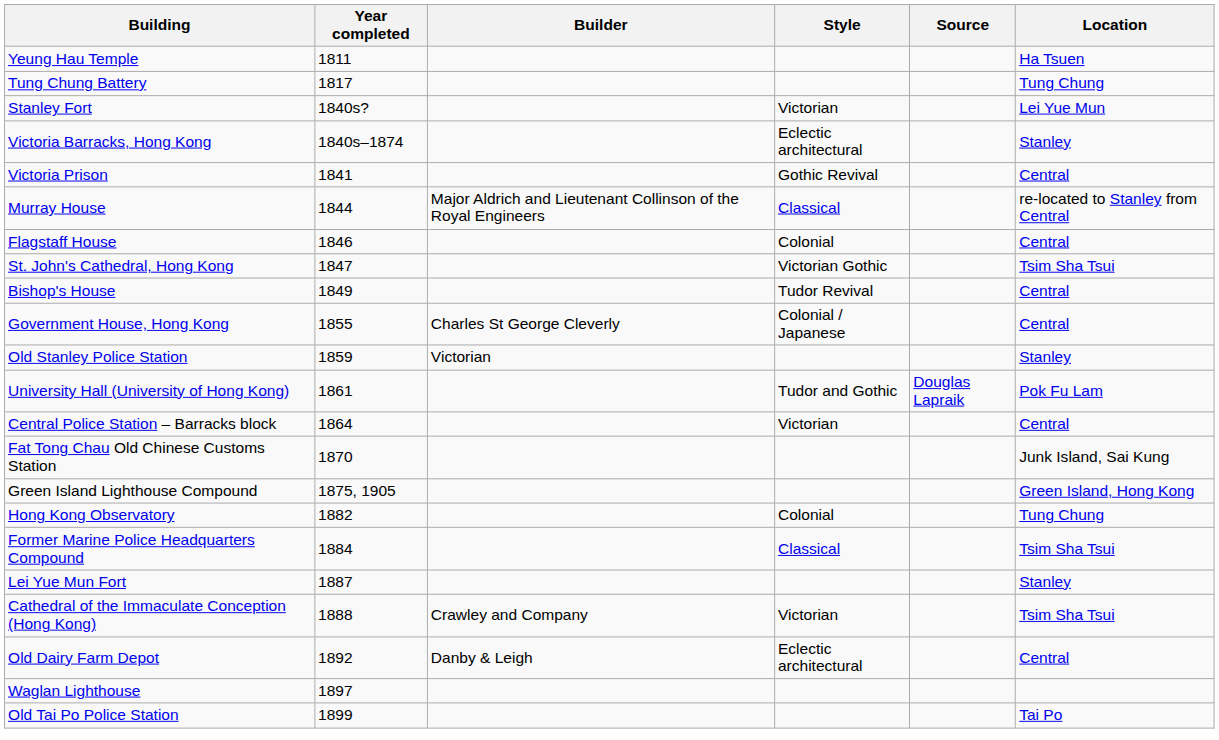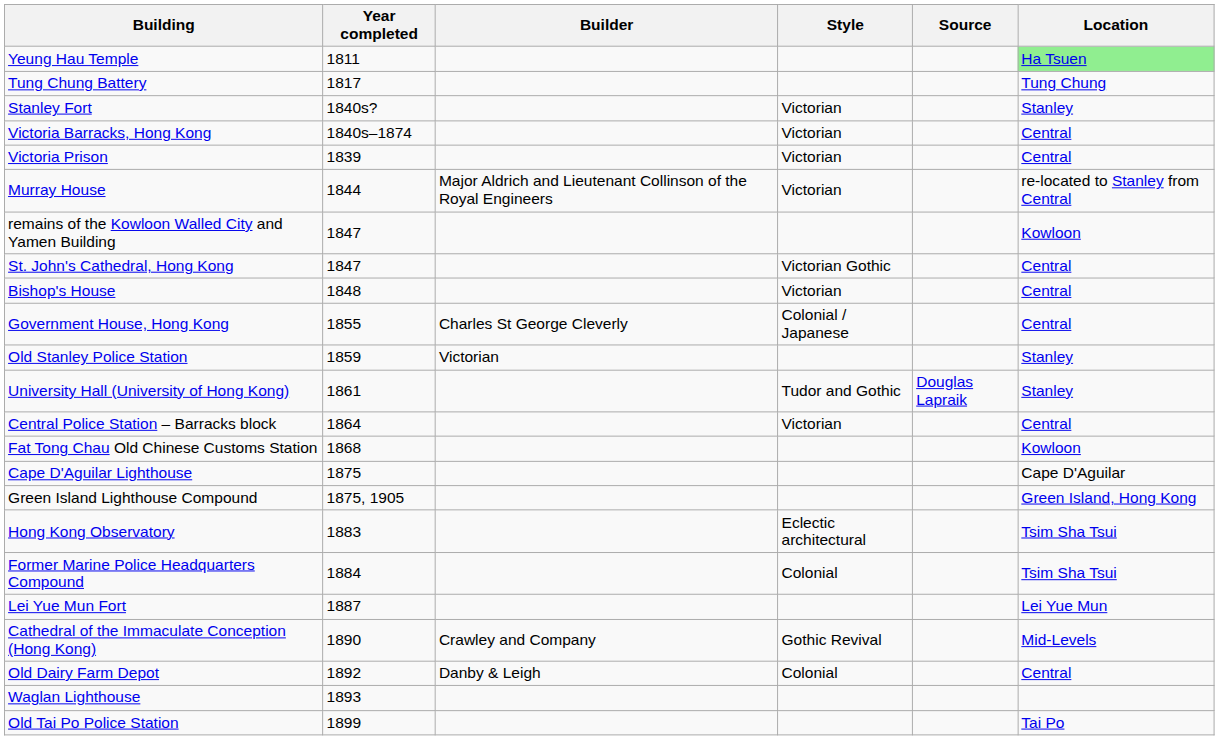Yeung Hau Temple | Location: no background -> lightgreen background
Stanley Fort | Location: Lei Yue Mun -> Stanley
Victoria Barracks, Hong Kong | Style: Eclectic architectural -> Victorian
Victoria Barracks, Hong Kong | Location: Stanley -> Central
Victoria Prison | Year completed: 1841 -> 1839
Victoria Prison | Style: Gothic Revival -> Victorian
Murray House | Style: Classical -> Victorian
- row: Flagstaff House | 1846 | Colonial | Central
+ row: remains of the Kowloon Walled City and Yamen Building | 1847 | Kowloon
St. John's Cathedral, Hong Kong | Location: Tsim Sha Tsui -> Central
Bishop's House | Year completed: 1849 -> 1848
Bishop's House | Style: Tudor Revival -> Victorian
University Hall (University of Hong Kong) | Location: Pok Fu Lam -> Stanley
Fat Tong Chau Old Chinese Customs Station | Year completed: 1870 -> 1868
Fat Tong Chau Old Chinese Customs Station | Location: Junk Island, Sai Kung -> Kowloon
+ row: Cape D'Aguilar Lighthouse | 1875 | Cape D'Aguilar
Hong Kong Observatory | Year completed: 1882 -> 1883
Hong Kong Observatory | Style: Colonial -> Eclectic architectural
Hong Kong Observatory | Location: Tung Chung -> Tsim Sha Tsui
Former Marine Police Headquarters Compound | Style: Classical -> Colonial
Lei Yue Mun Fort | Location: Stanley -> Lei Yue Mun
Cathedral of the Immaculate Conception (Hong Kong) | Year completed: 1888 -> 1890
Cathedral of the Immaculate Conception (Hong Kong) | Style: Victorian -> Gothic Revival
Cathedral of the Immaculate Conception (Hong Kong) | Location: Tsim Sha Tsui -> Mid-Levels
Old Dairy Farm Depot | Style: Eclectic architectural -> Colonial
Waglan Lighthouse | Year completed: 1897 -> 1893
